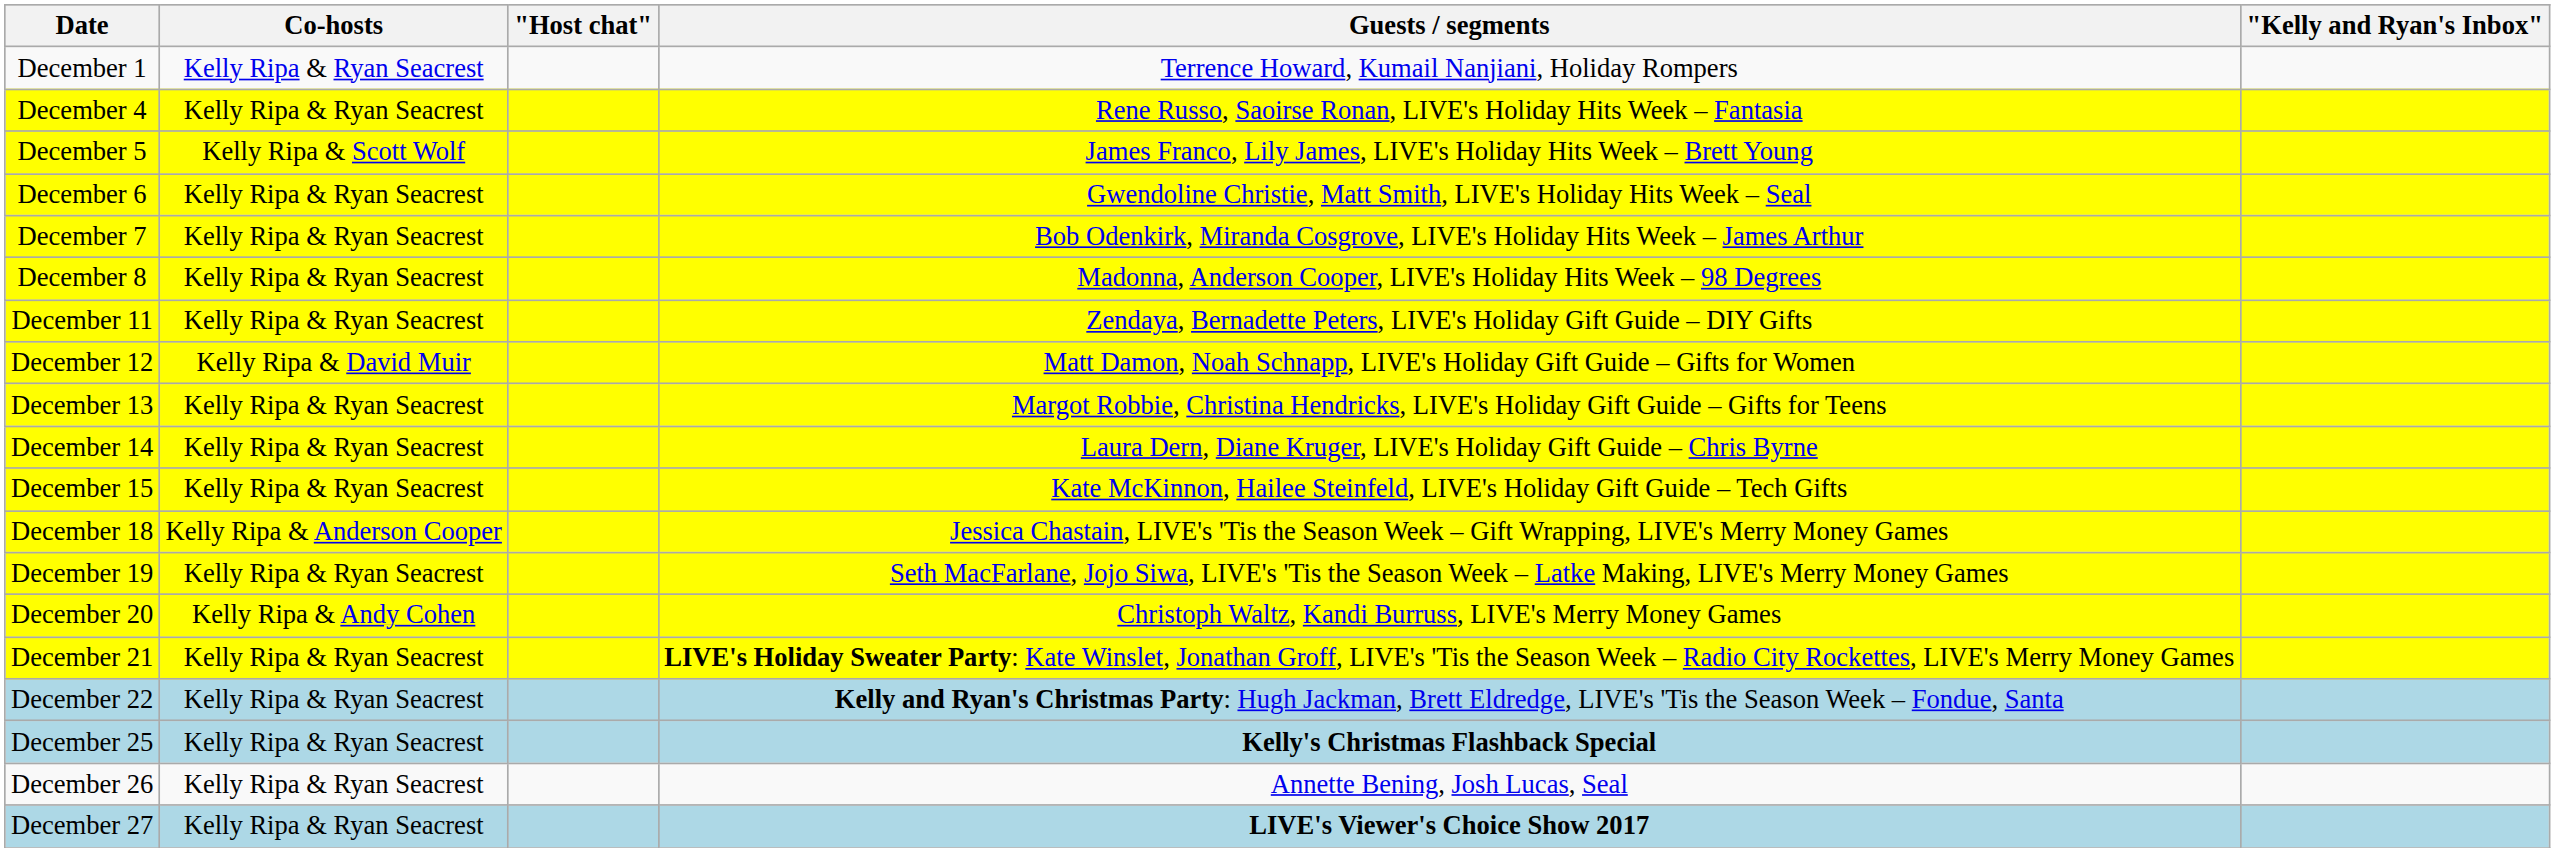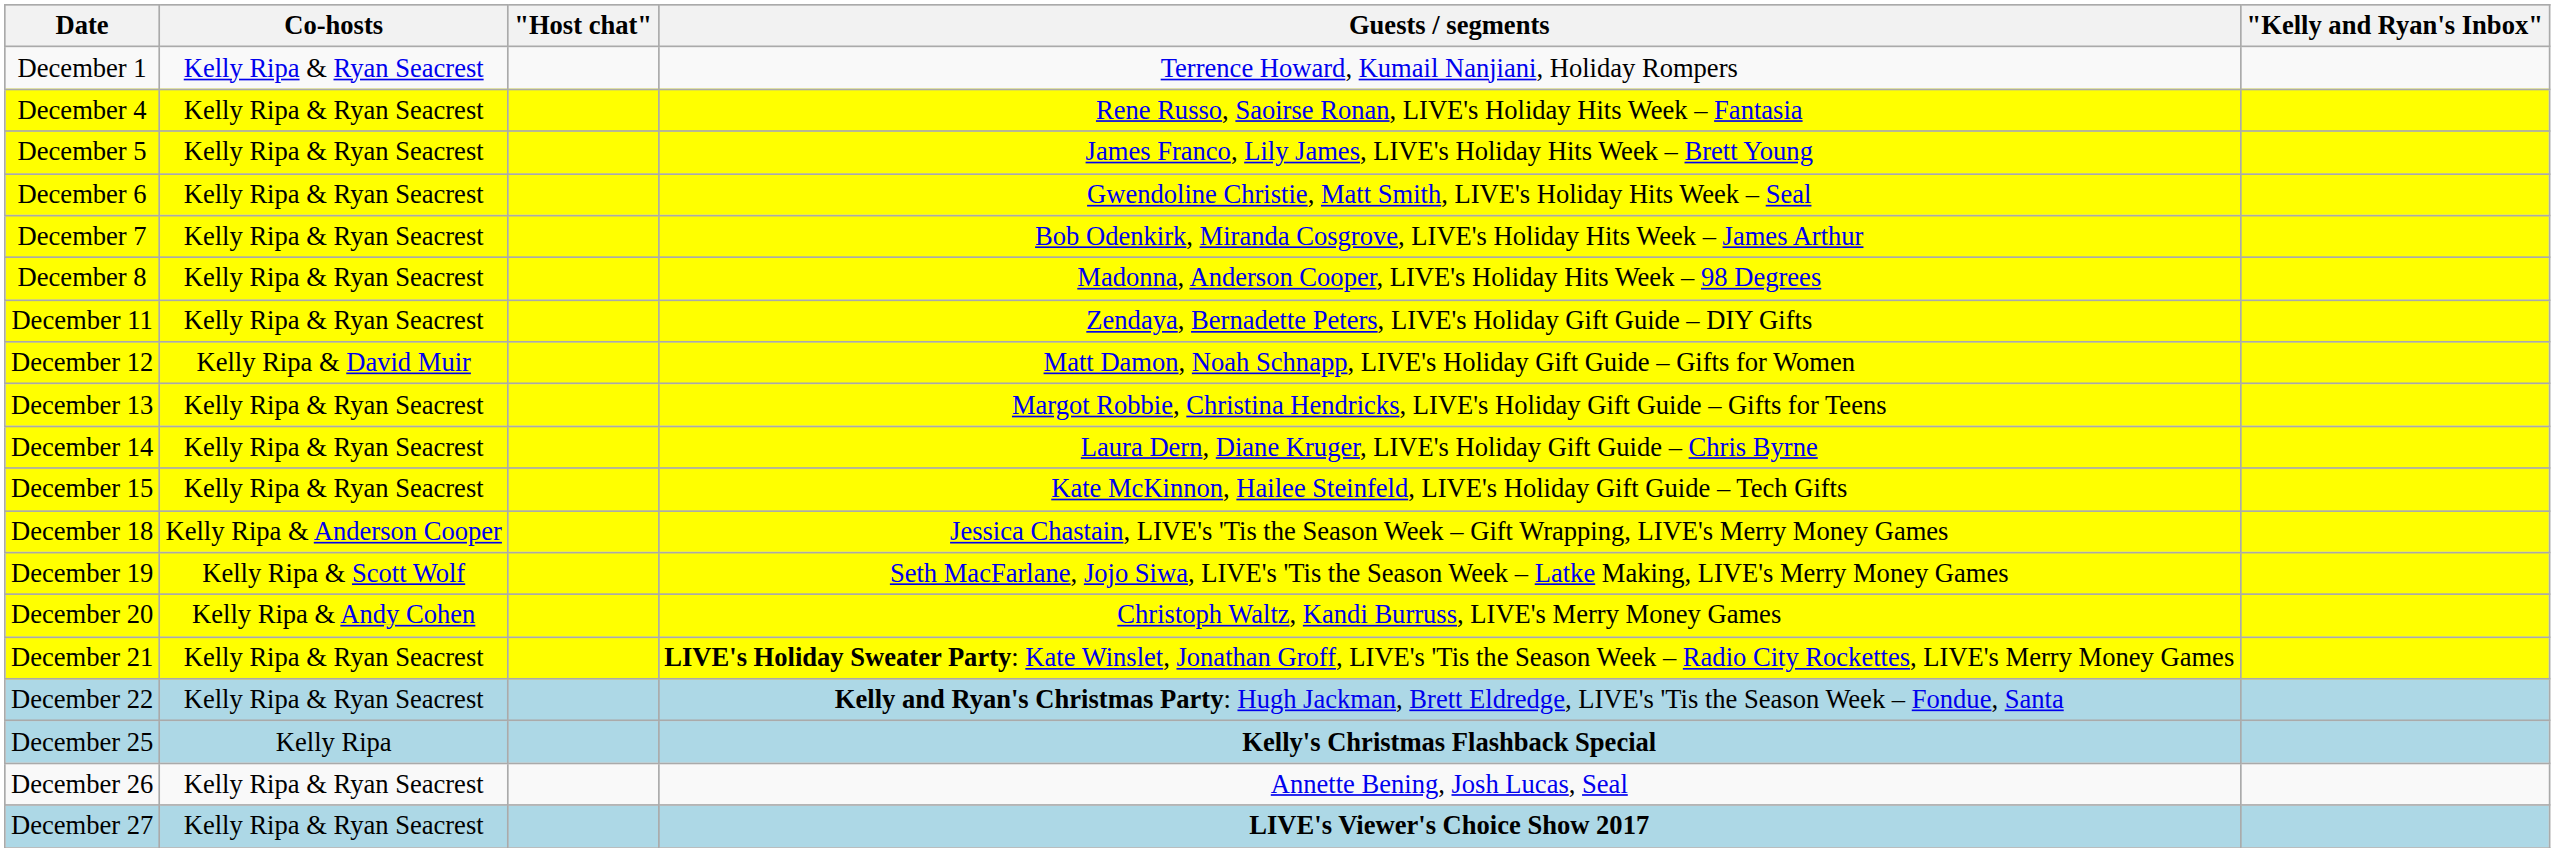December 5 | Co-hosts: Kelly Ripa & Scott Wolf -> Kelly Ripa & Ryan Seacrest
December 19 | Co-hosts: Kelly Ripa & Ryan Seacrest -> Kelly Ripa & Scott Wolf
December 25 | Co-hosts: Kelly Ripa & Ryan Seacrest -> Kelly Ripa
